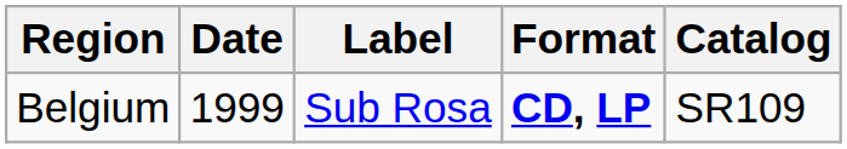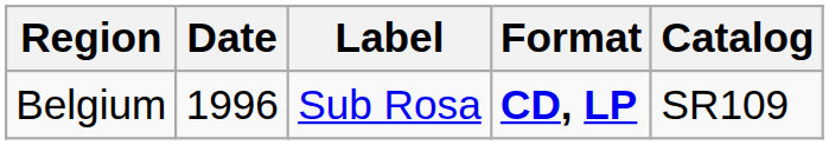Belgium | Date: 1999 -> 1996
